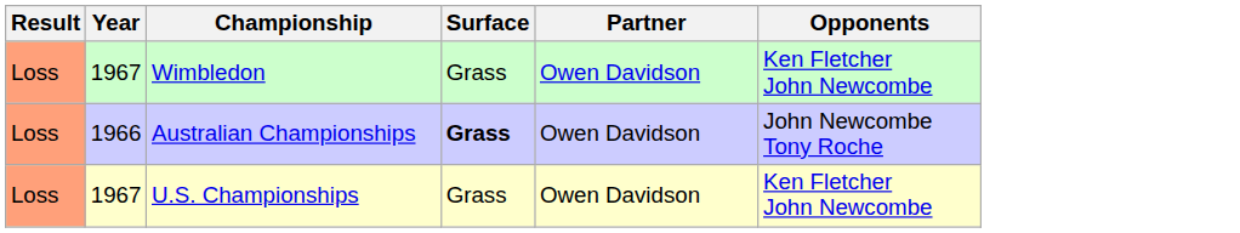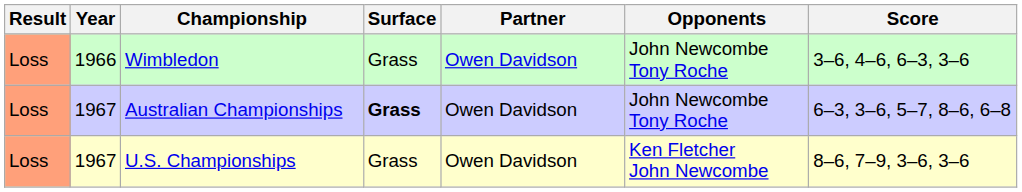+ column: Score | 3–6, 4–6, 6–3, 3–6 | 6–3, 3–6, 5–7, 8–6, 6–8 | 8–6, 7–9, 3–6, 3–6
Wimbledon | Year: 1967 -> 1966
Wimbledon | Opponents: Ken Fletcher John Newcombe -> John Newcombe Tony Roche
Australian Championships | Year: 1966 -> 1967
